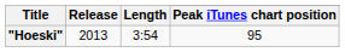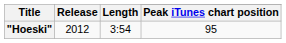"Hoeski" | Release: 2013 -> 2012
